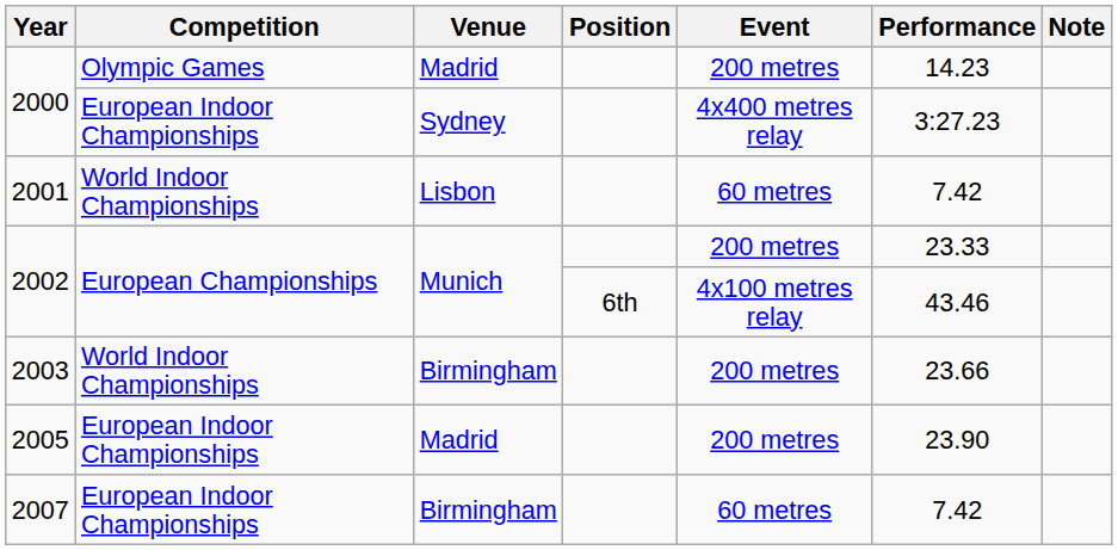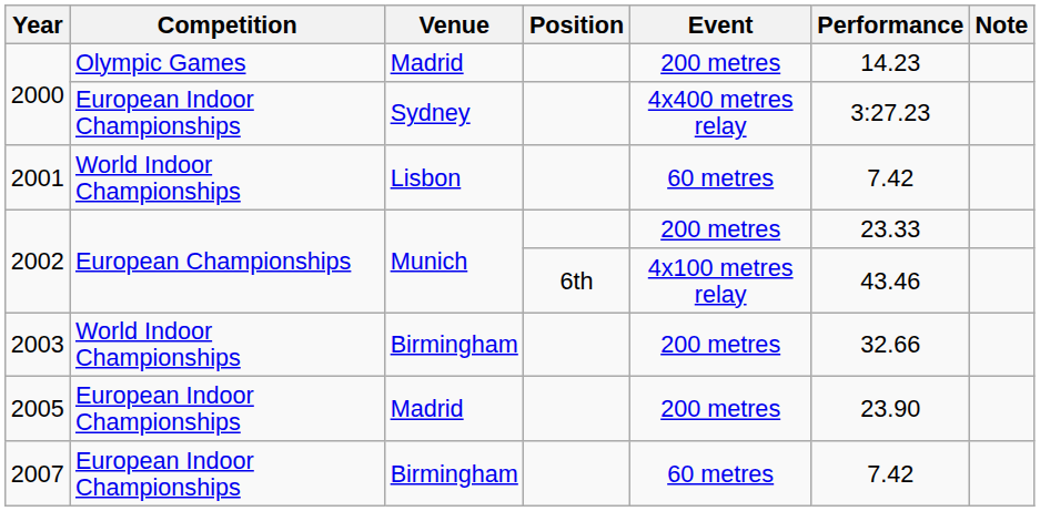2003 | Performance: 23.66 -> 32.66
